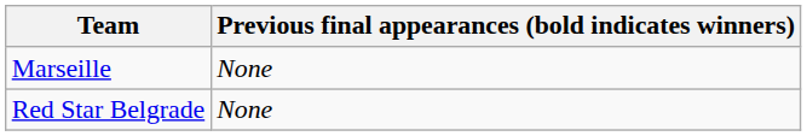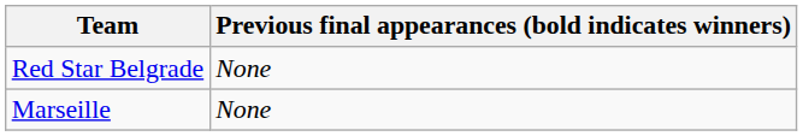rows swapped: Red Star Belgrade <-> Marseille
